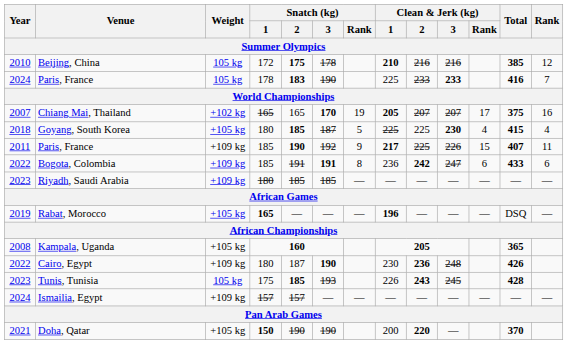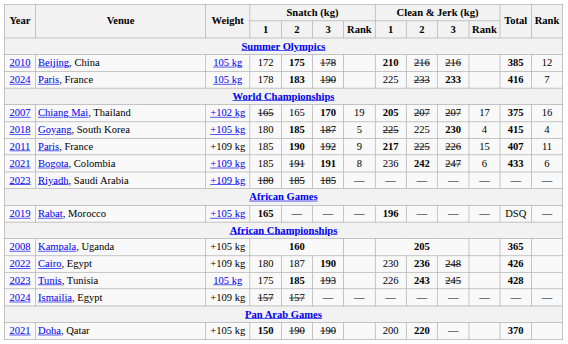Bogota, Colombia | Year: 2022 -> 2021
